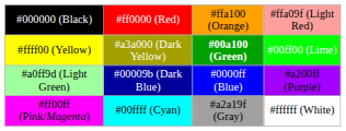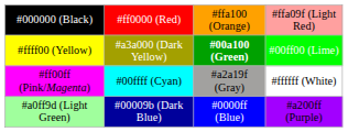rows swapped: #a0ff9d (Light Green) <-> #ff00ff (Pink/Magenta)
